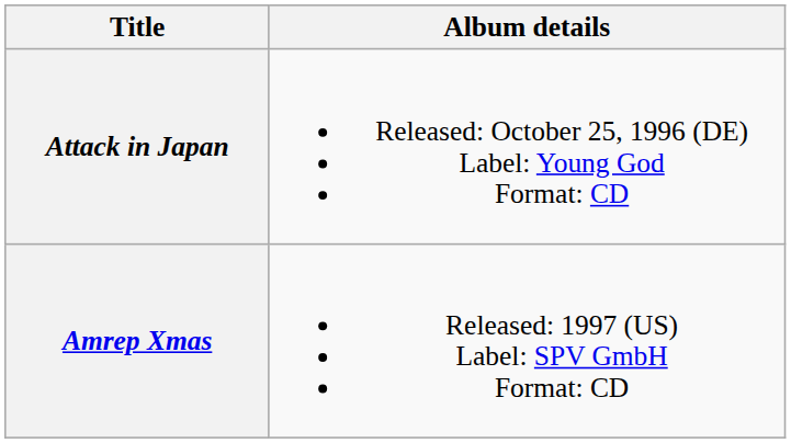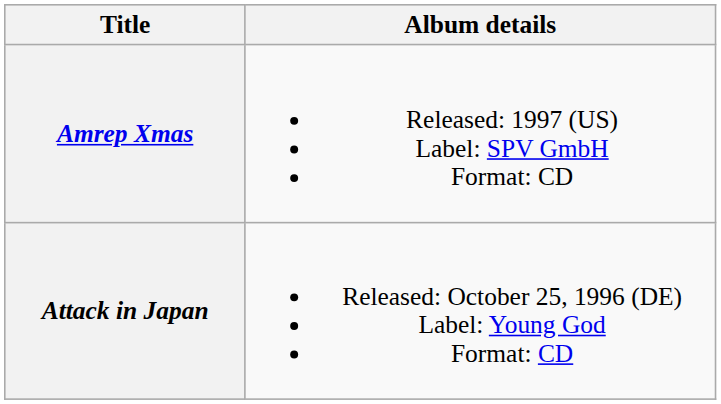rows swapped: Attack in Japan <-> Amrep Xmas
